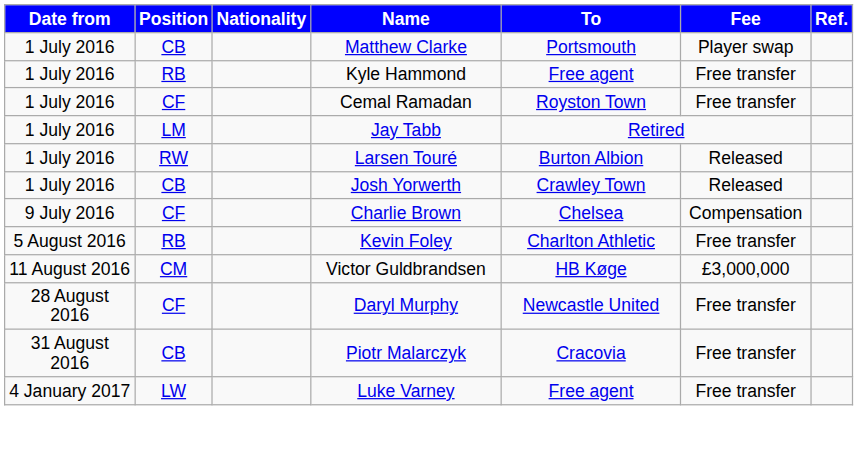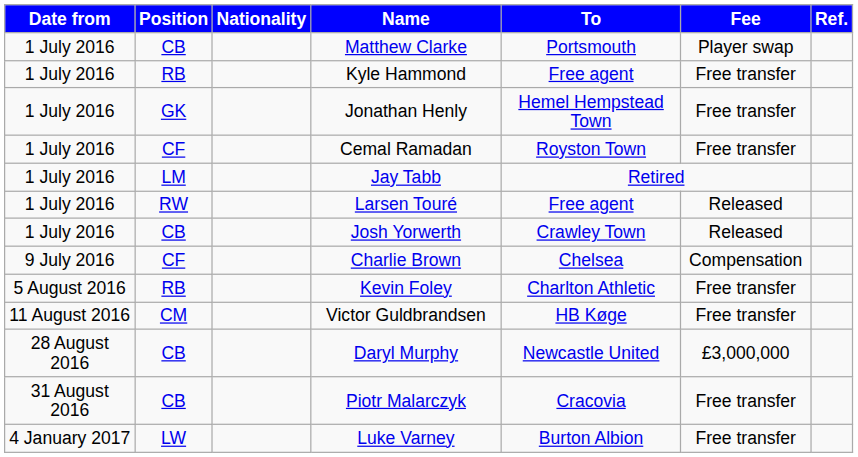+ row: 1 July 2016 | GK | Jonathan Henly | Hemel Hempstead Town | Free transfer
Larsen Touré | To: Burton Albion -> Free agent
Victor Guldbrandsen | Fee: £3,000,000 -> Free transfer
Daryl Murphy | Position: CF -> CB
Daryl Murphy | Fee: Free transfer -> £3,000,000
Luke Varney | To: Free agent -> Burton Albion
